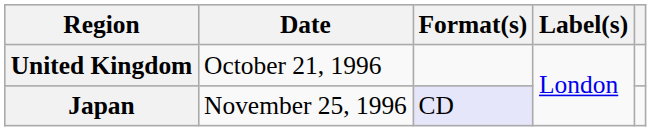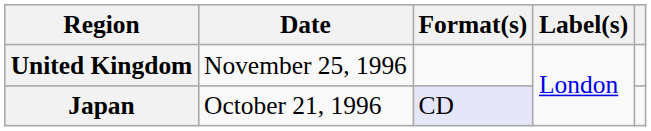United Kingdom | Date: October 21, 1996 -> November 25, 1996
Japan | Date: November 25, 1996 -> October 21, 1996
